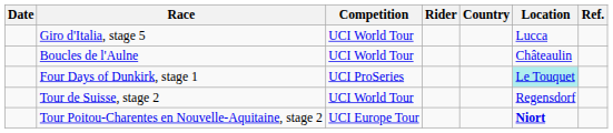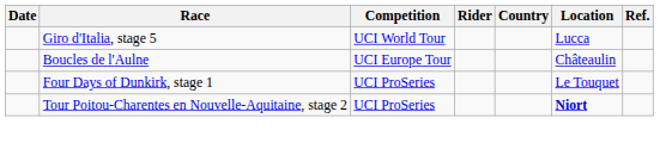Boucles de l'Aulne | Competition: UCI World Tour -> UCI Europe Tour
Four Days of Dunkirk, stage 1 | Location: paleturquoise background -> no background
- row: Tour de Suisse, stage 2 | UCI World Tour | Regensdorf
Tour Poitou-Charentes en Nouvelle-Aquitaine, stage 2 | Competition: UCI Europe Tour -> UCI ProSeries
